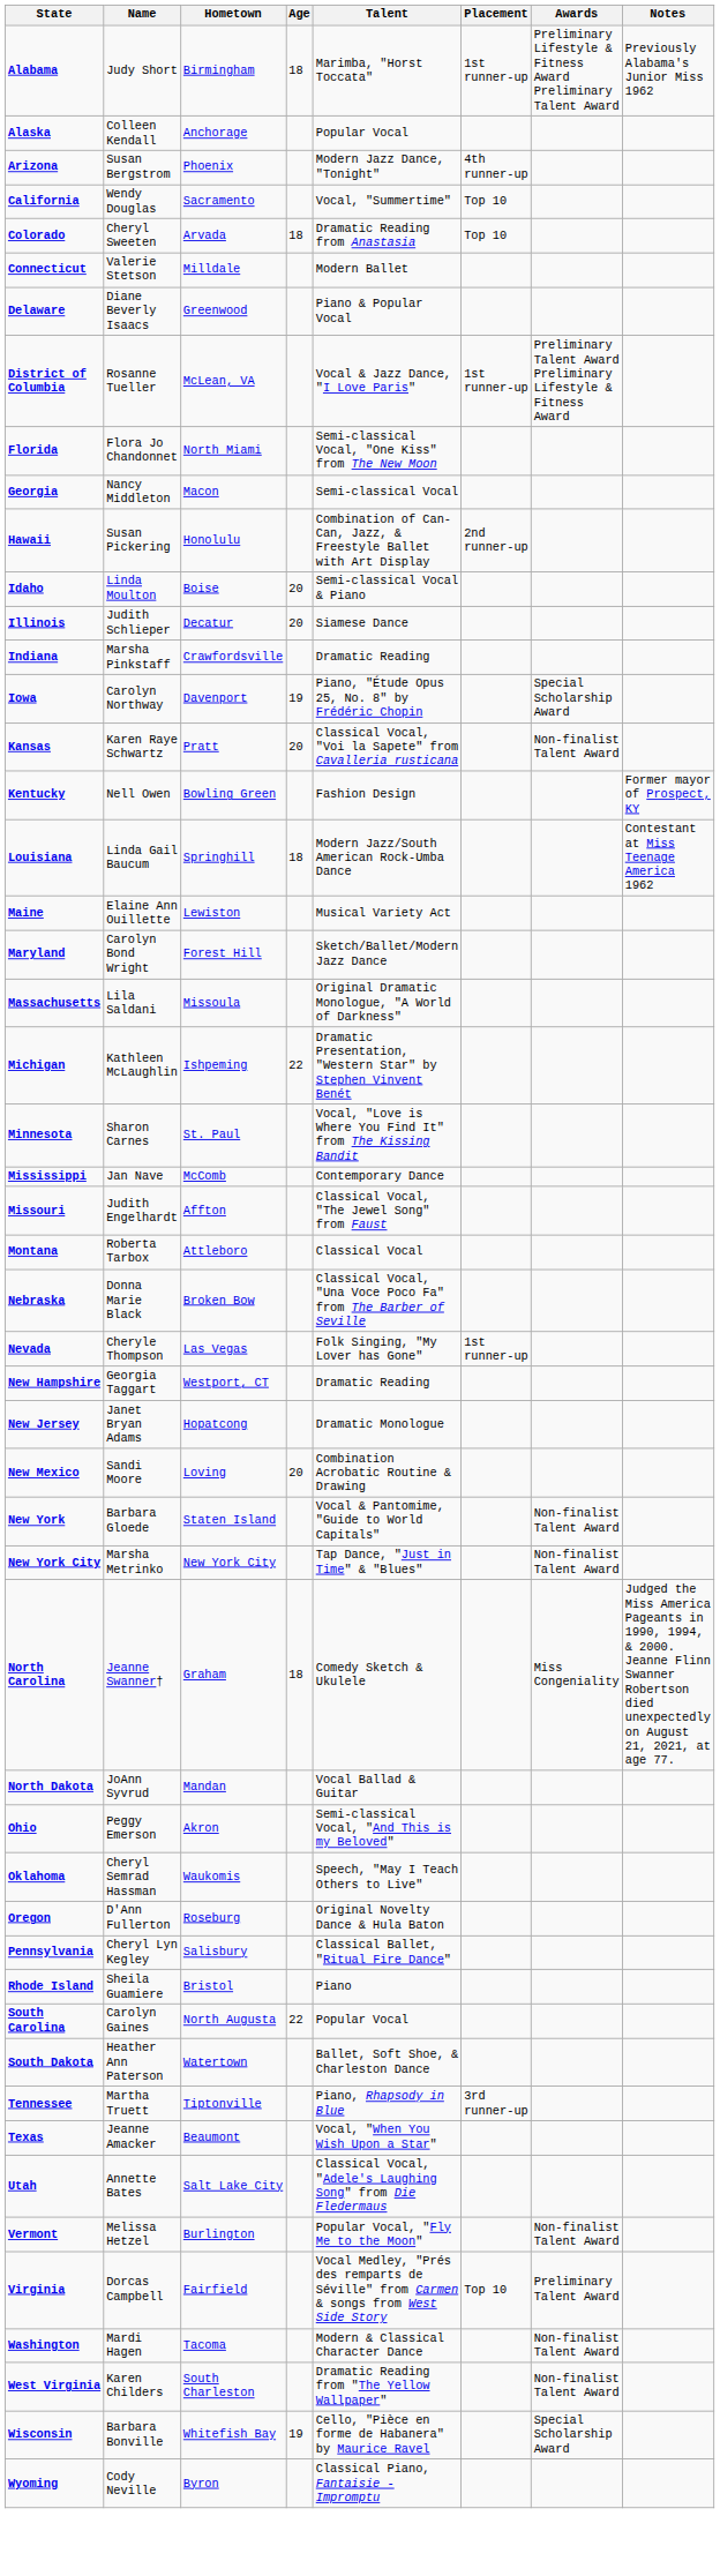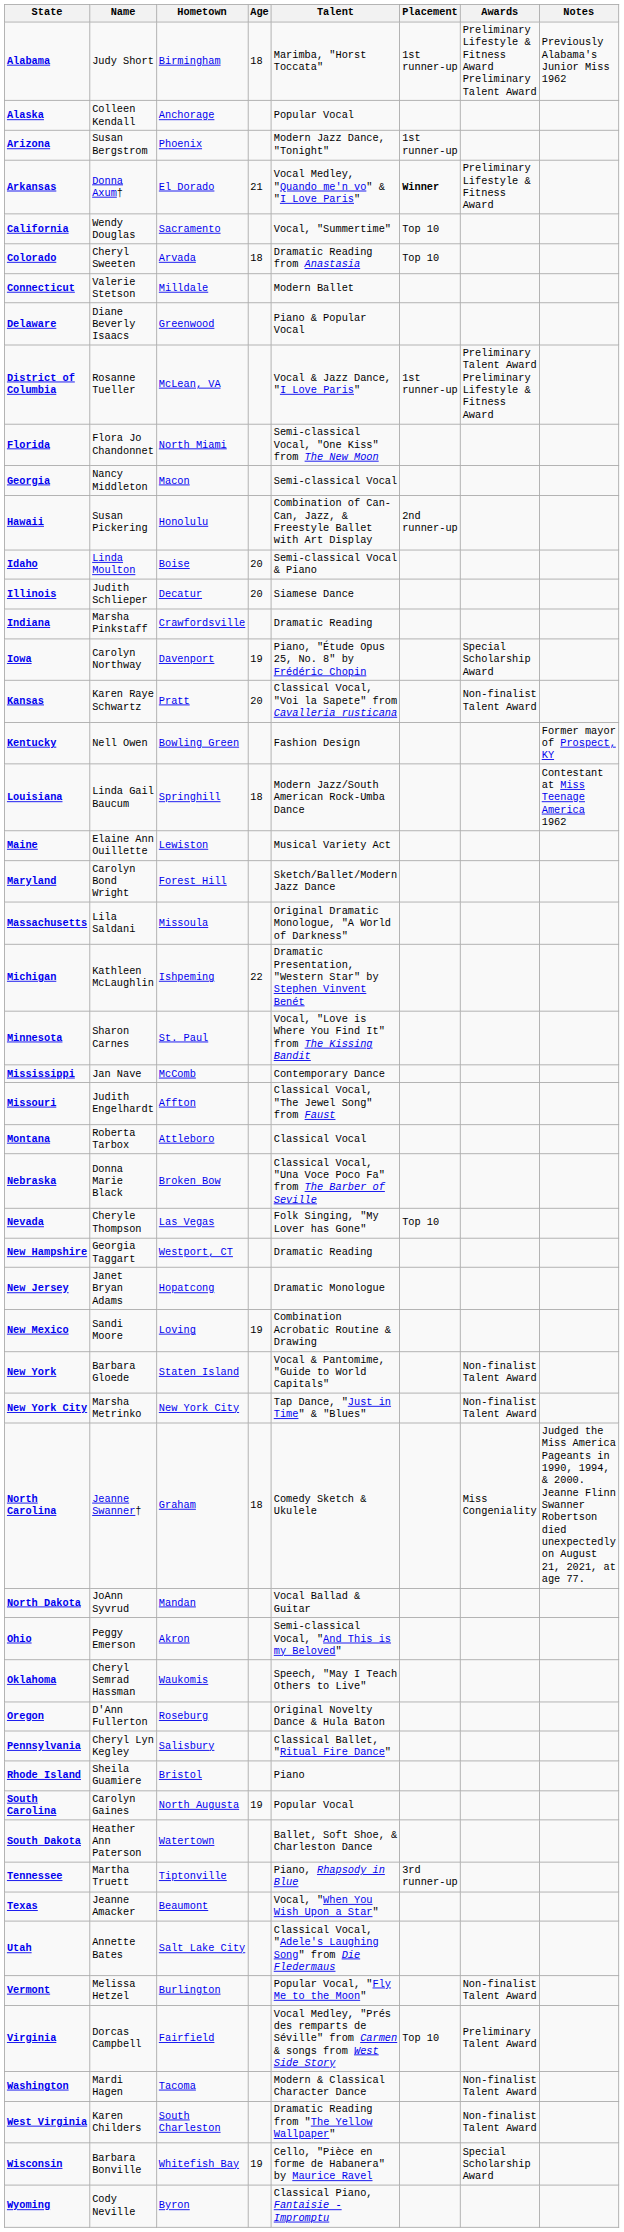Arizona | Placement: 4th runner-up -> 1st runner-up
+ row: Arkansas | Donna Axum† | El Dorado | 21 | Vocal Medley, "Quando me'n vo" & "I Love Paris" | Winner | Preliminary Lifestyle & Fitness Award
Nevada | Placement: 1st runner-up -> Top 10
New Mexico | Age: 20 -> 19
South Carolina | Age: 22 -> 19
